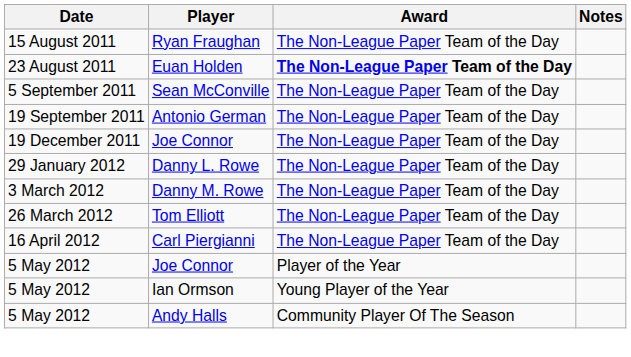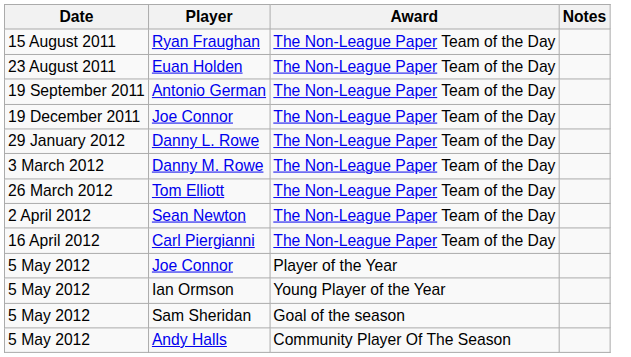Euan Holden | Award: bold -> normal
- row: 5 September 2011 | Sean McConville | The Non-League Paper Team of the Day
+ row: 2 April 2012 | Sean Newton | The Non-League Paper Team of the Day
+ row: 5 May 2012 | Sam Sheridan | Goal of the season
